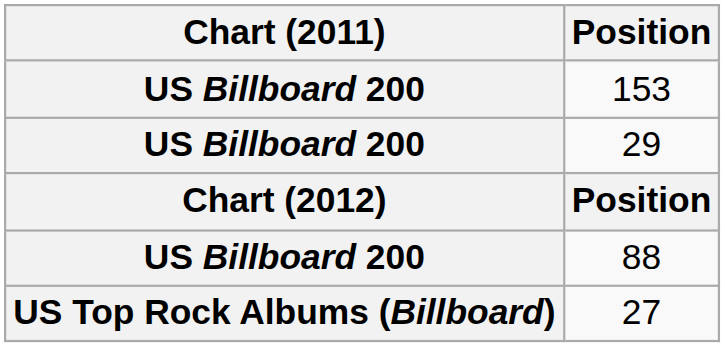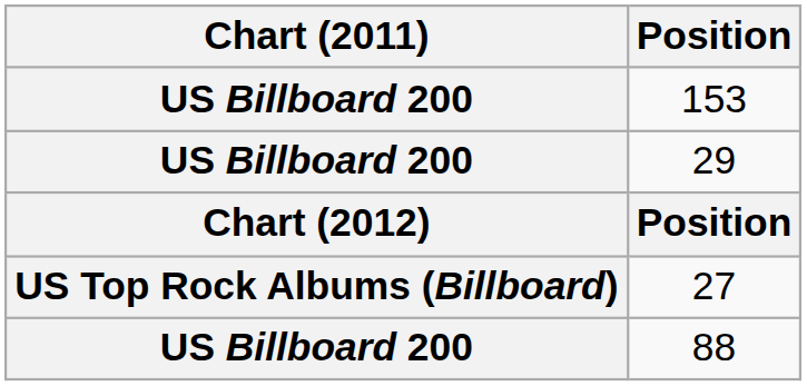rows swapped: 88 <-> 27
